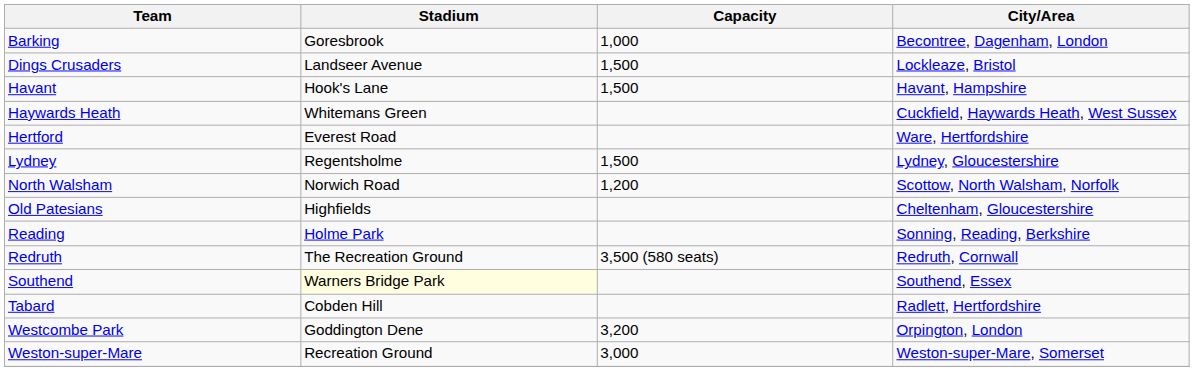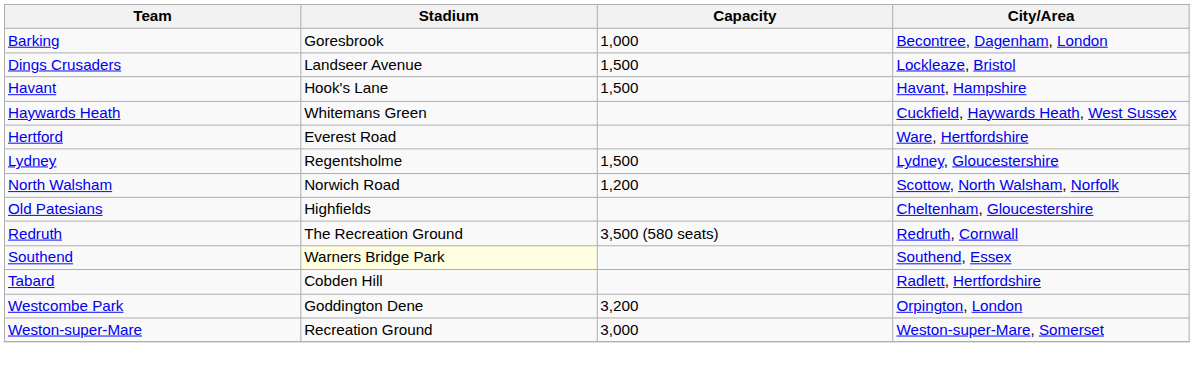- row: Reading | Holme Park | Sonning, Reading, Berkshire
